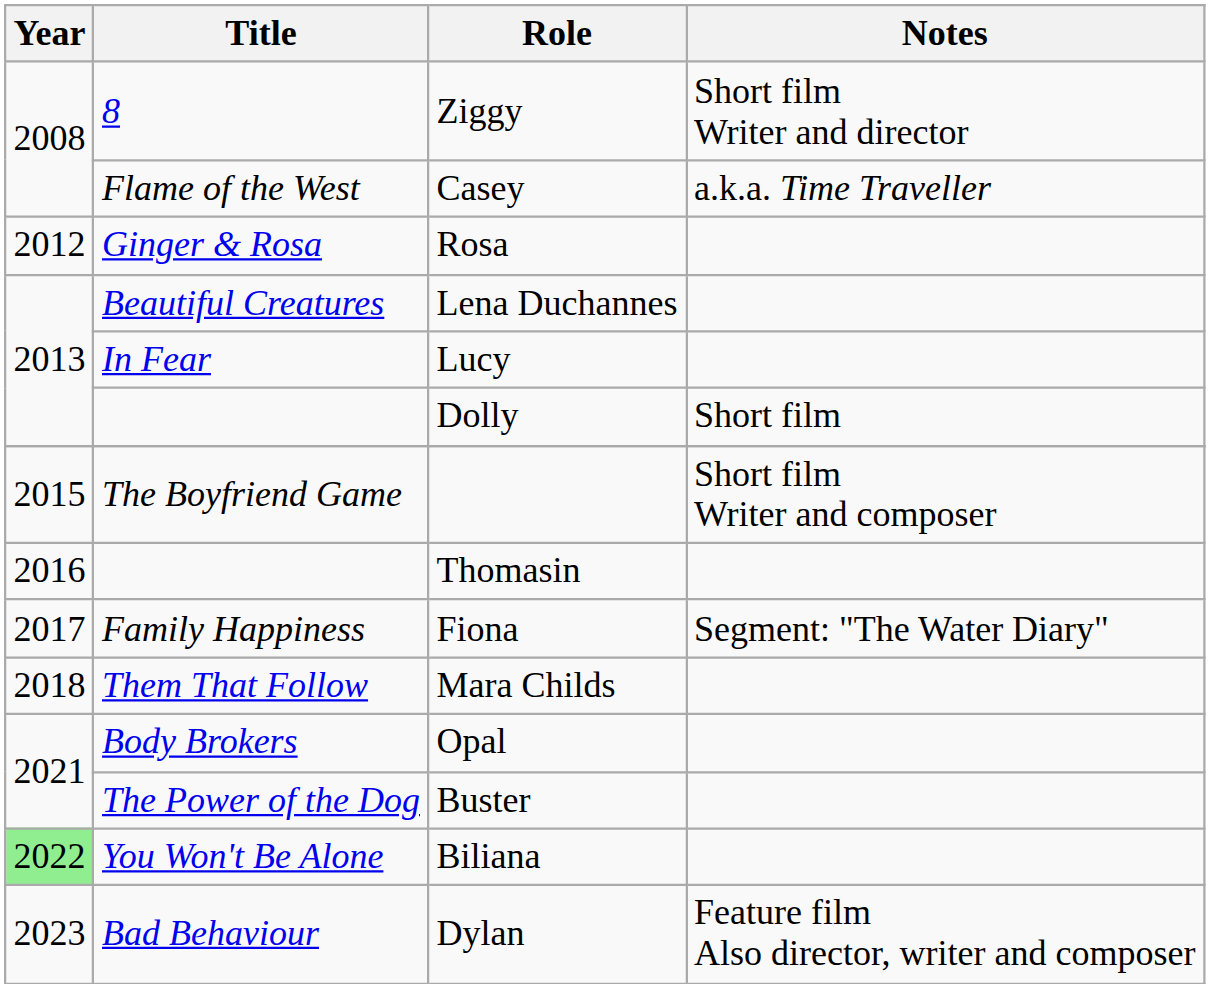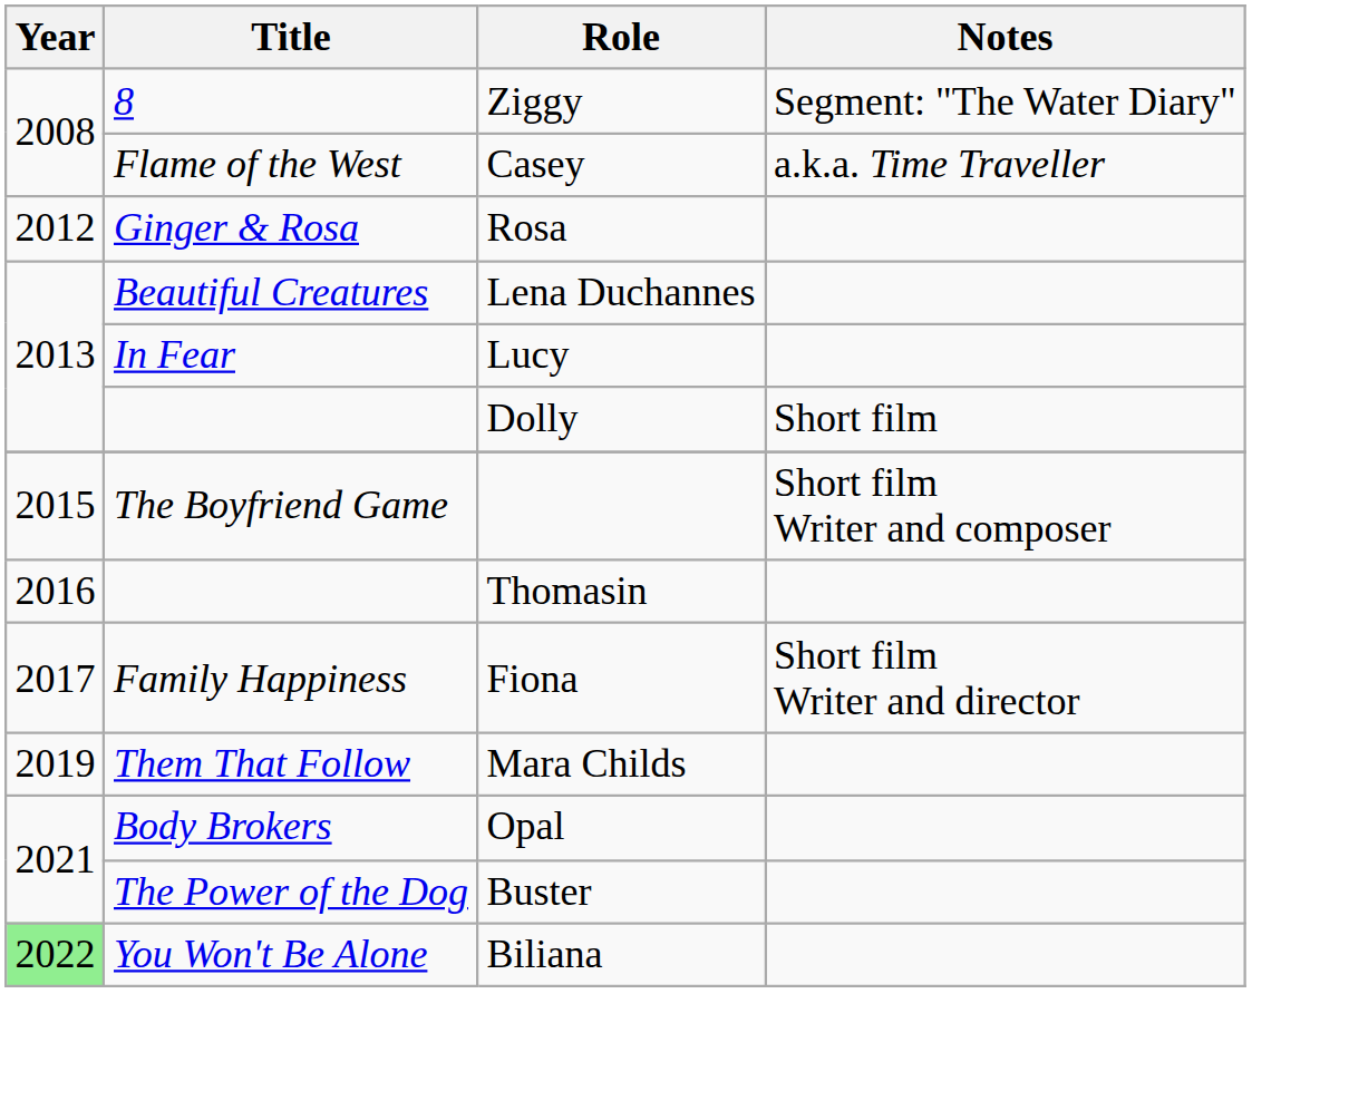Ziggy | Notes: Short film Writer and director -> Segment: "The Water Diary"
Fiona | Notes: Segment: "The Water Diary" -> Short film Writer and director
Mara Childs | Year: 2018 -> 2019
- row: 2023 | Bad Behaviour | Dylan | Feature film Also director, writer and composer
